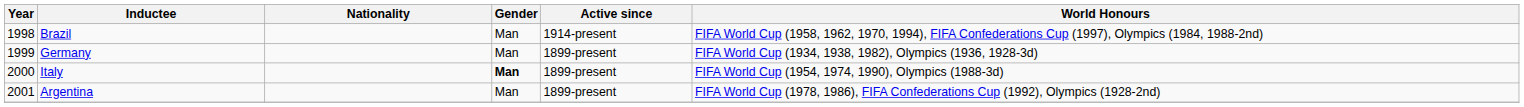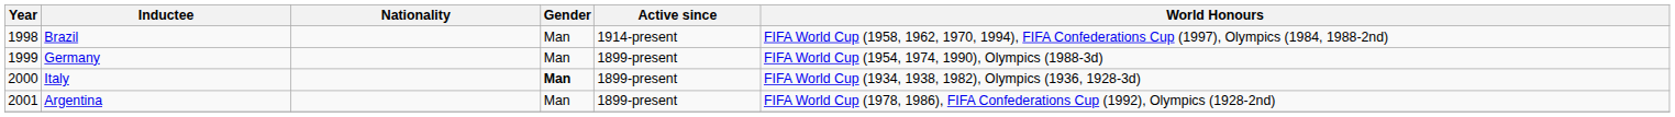Germany | World Honours: FIFA World Cup (1934, 1938, 1982), Olympics (1936, 1928-3d) -> FIFA World Cup (1954, 1974, 1990), Olympics (1988-3d)
Italy | World Honours: FIFA World Cup (1954, 1974, 1990), Olympics (1988-3d) -> FIFA World Cup (1934, 1938, 1982), Olympics (1936, 1928-3d)
